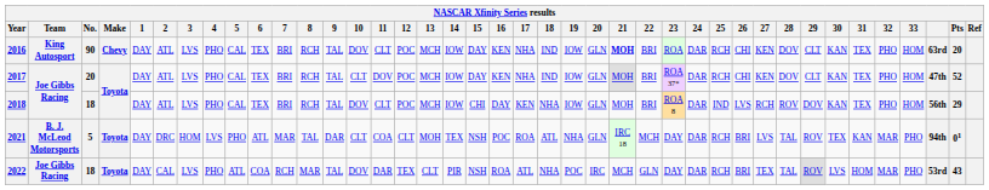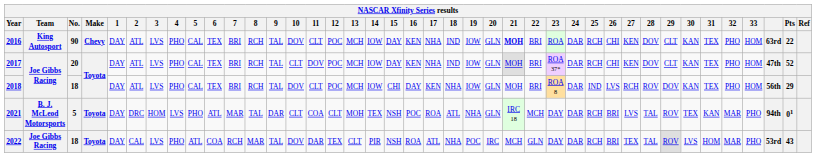2016 | Pts: 20 -> 22
